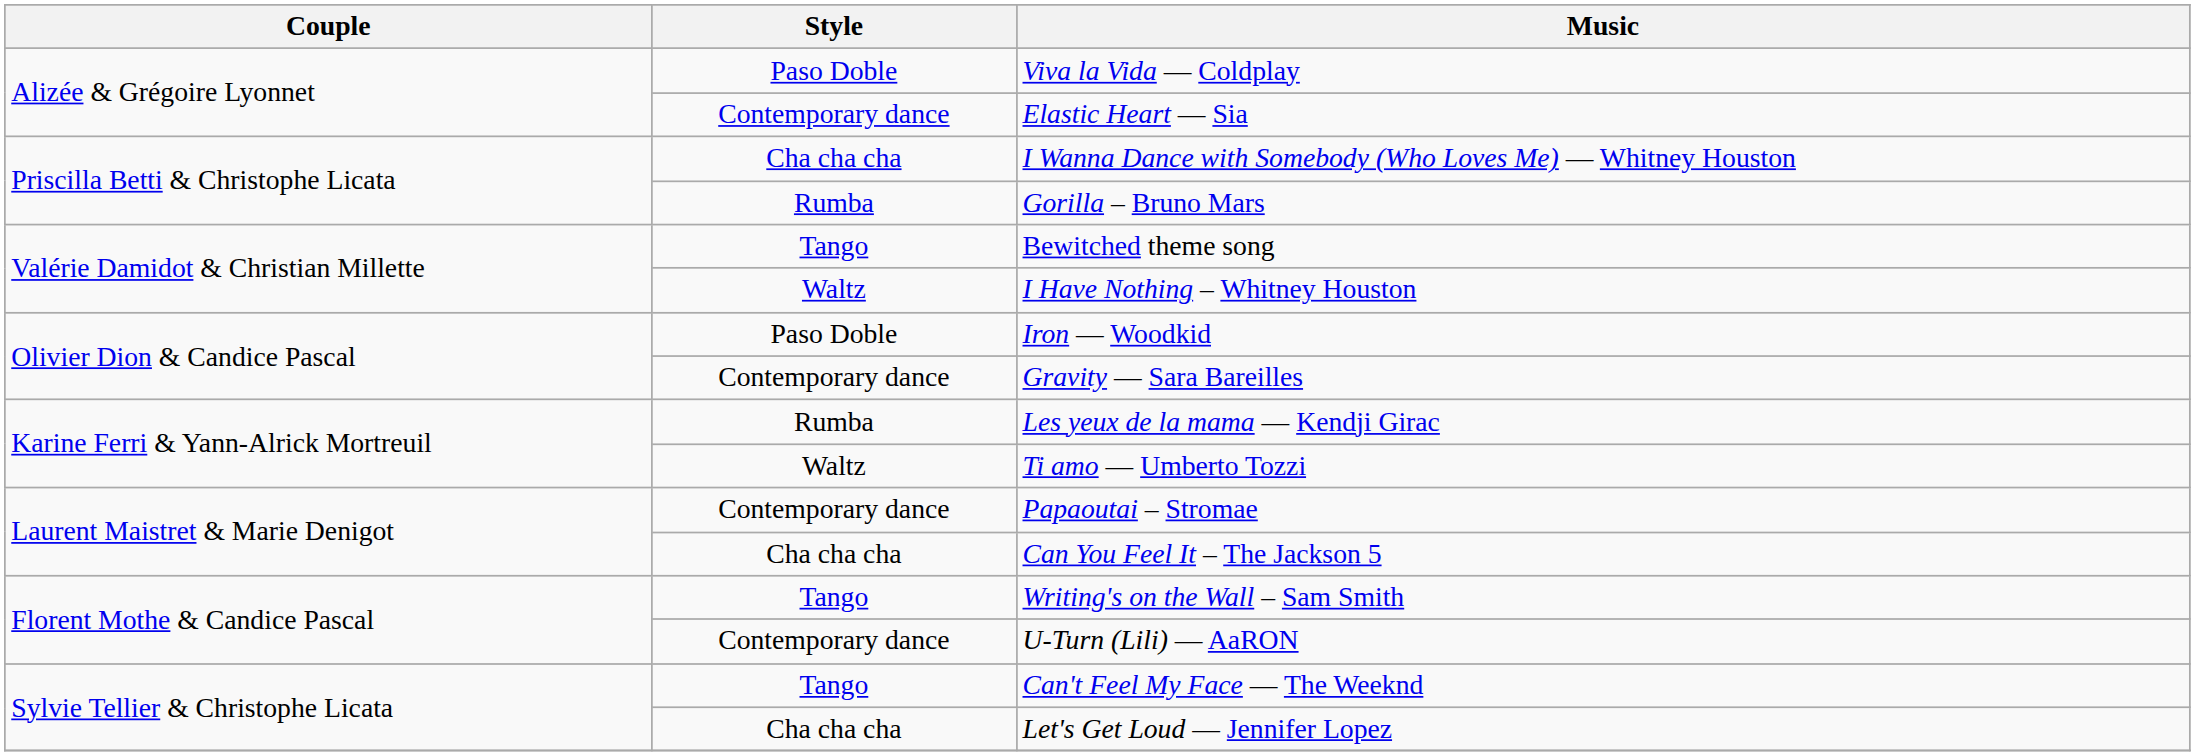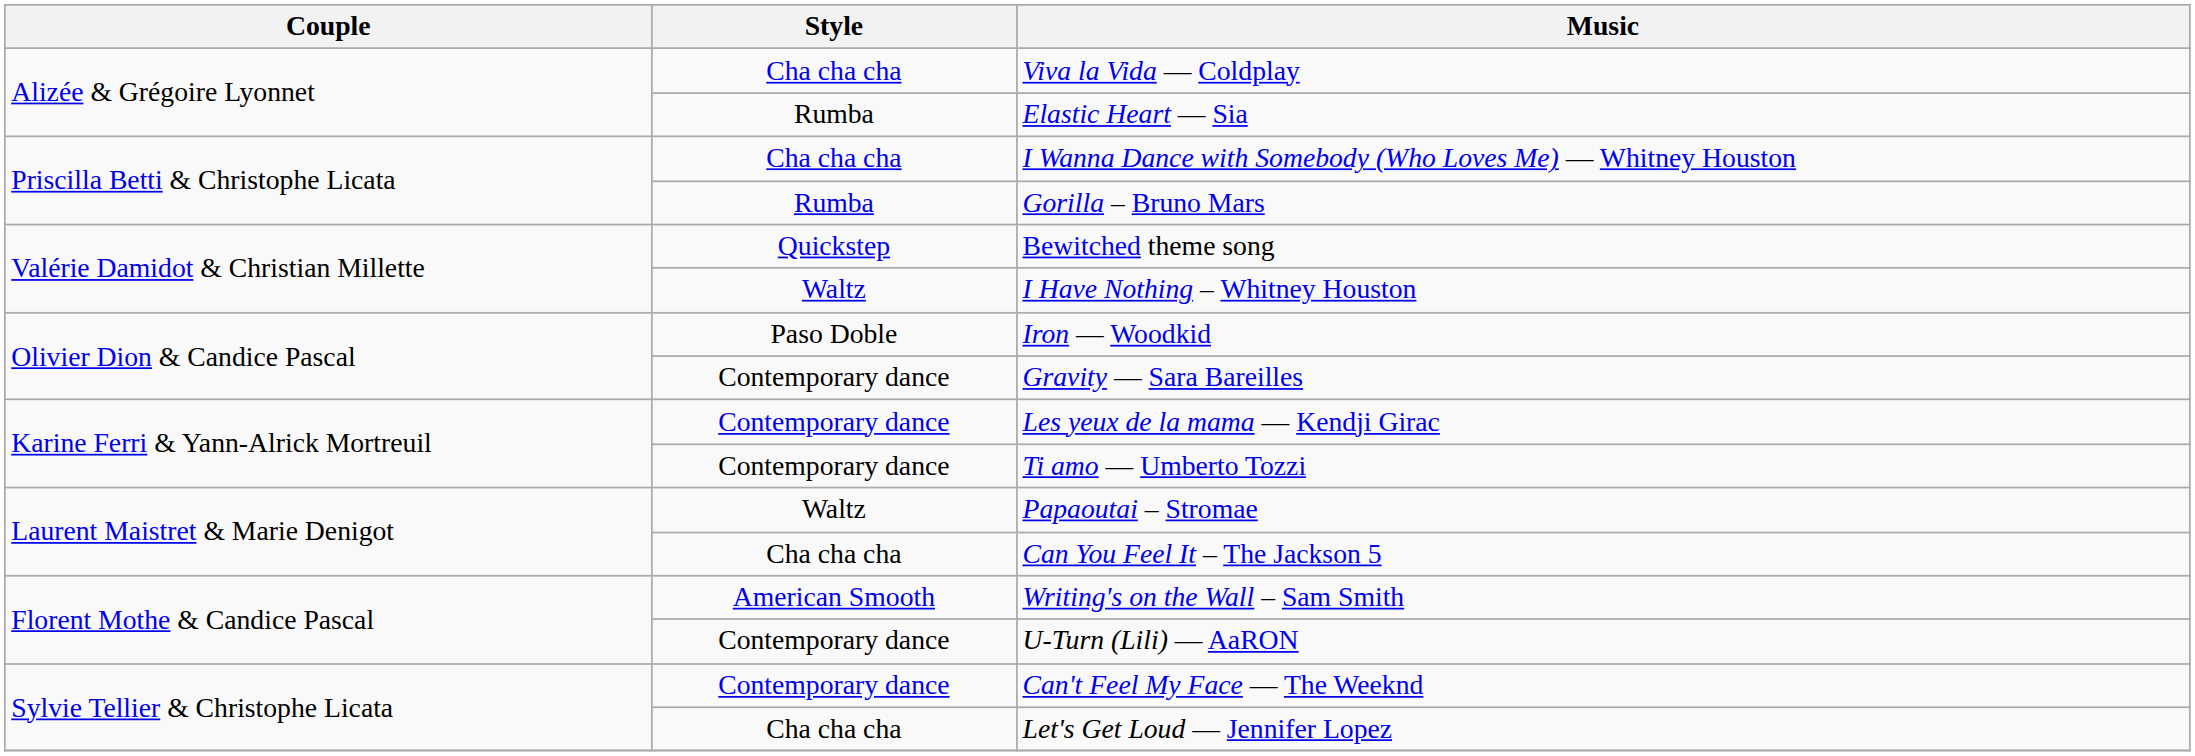Viva la Vida — Coldplay | Style: Paso Doble -> Cha cha cha
Elastic Heart — Sia | Style: Contemporary dance -> Rumba
Bewitched theme song | Style: Tango -> Quickstep
Les yeux de la mama — Kendji Girac | Style: Rumba -> Contemporary dance
Ti amo — Umberto Tozzi | Style: Waltz -> Contemporary dance
Papaoutai – Stromae | Style: Contemporary dance -> Waltz
Writing's on the Wall – Sam Smith | Style: Tango -> American Smooth
Can't Feel My Face — The Weeknd | Style: Tango -> Contemporary dance
